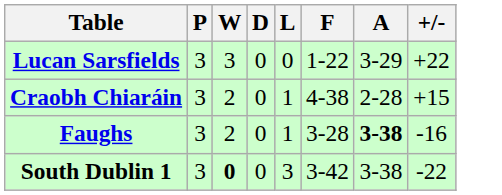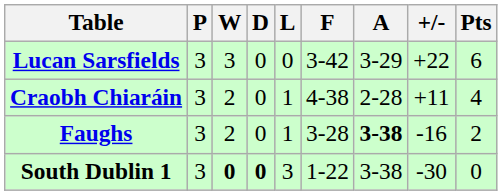+ column: Pts | 6 | 4 | 2 | 0
Lucan Sarsfields | F: 1-22 -> 3-42
Craobh Chiaráin | +/-: +15 -> +11
South Dublin 1 | D: normal -> bold
South Dublin 1 | F: 3-42 -> 1-22
South Dublin 1 | +/-: -22 -> -30
